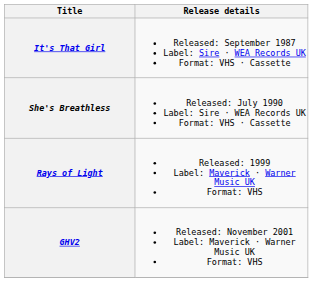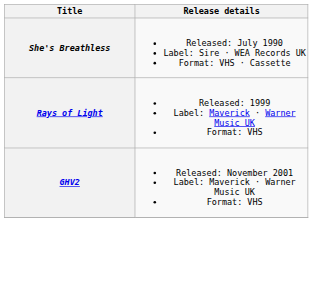- row: It's That Girl | Released: September 1987 Label: Sire · WEA Records UK Format: VHS · Cassette
